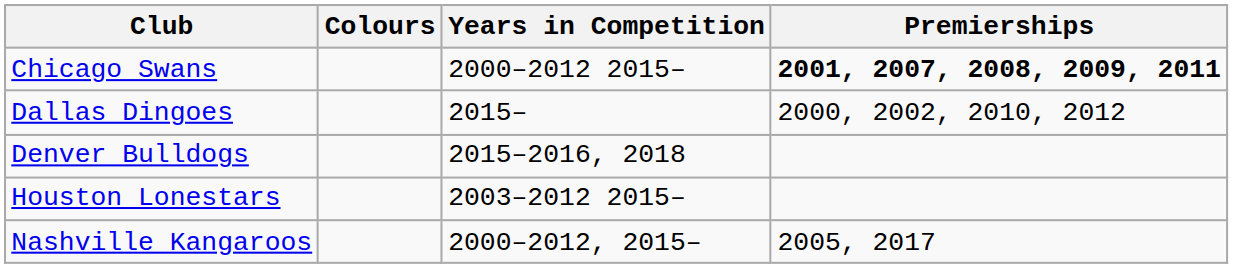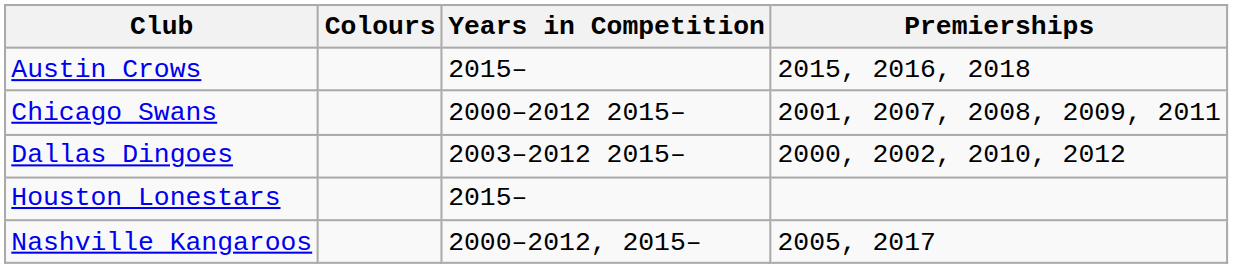+ row: Austin Crows | 2015– | 2015, 2016, 2018
Chicago Swans | Premierships: bold -> normal
Dallas Dingoes | Years in Competition: 2015– -> 2003–2012 2015–
- row: Denver Bulldogs | 2015–2016, 2018
Houston Lonestars | Years in Competition: 2003–2012 2015– -> 2015–
